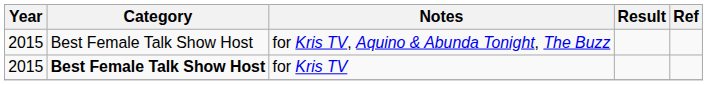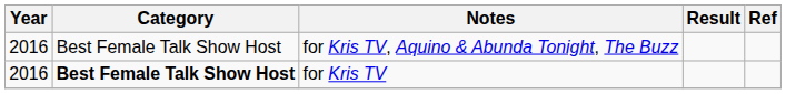for Kris TV, Aquino & Abunda Tonight, The Buzz | Year: 2015 -> 2016
for Kris TV | Year: 2015 -> 2016
